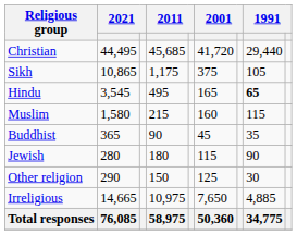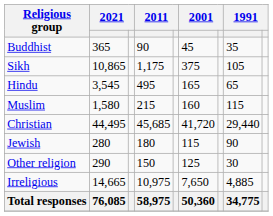rows swapped: Christian <-> Buddhist
Hindu | column 8: bold -> normal
